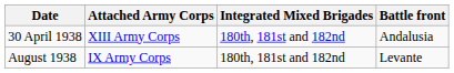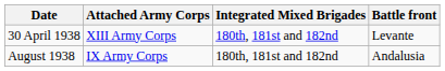30 April 1938 | Battle front: Andalusia -> Levante
August 1938 | Battle front: Levante -> Andalusia
